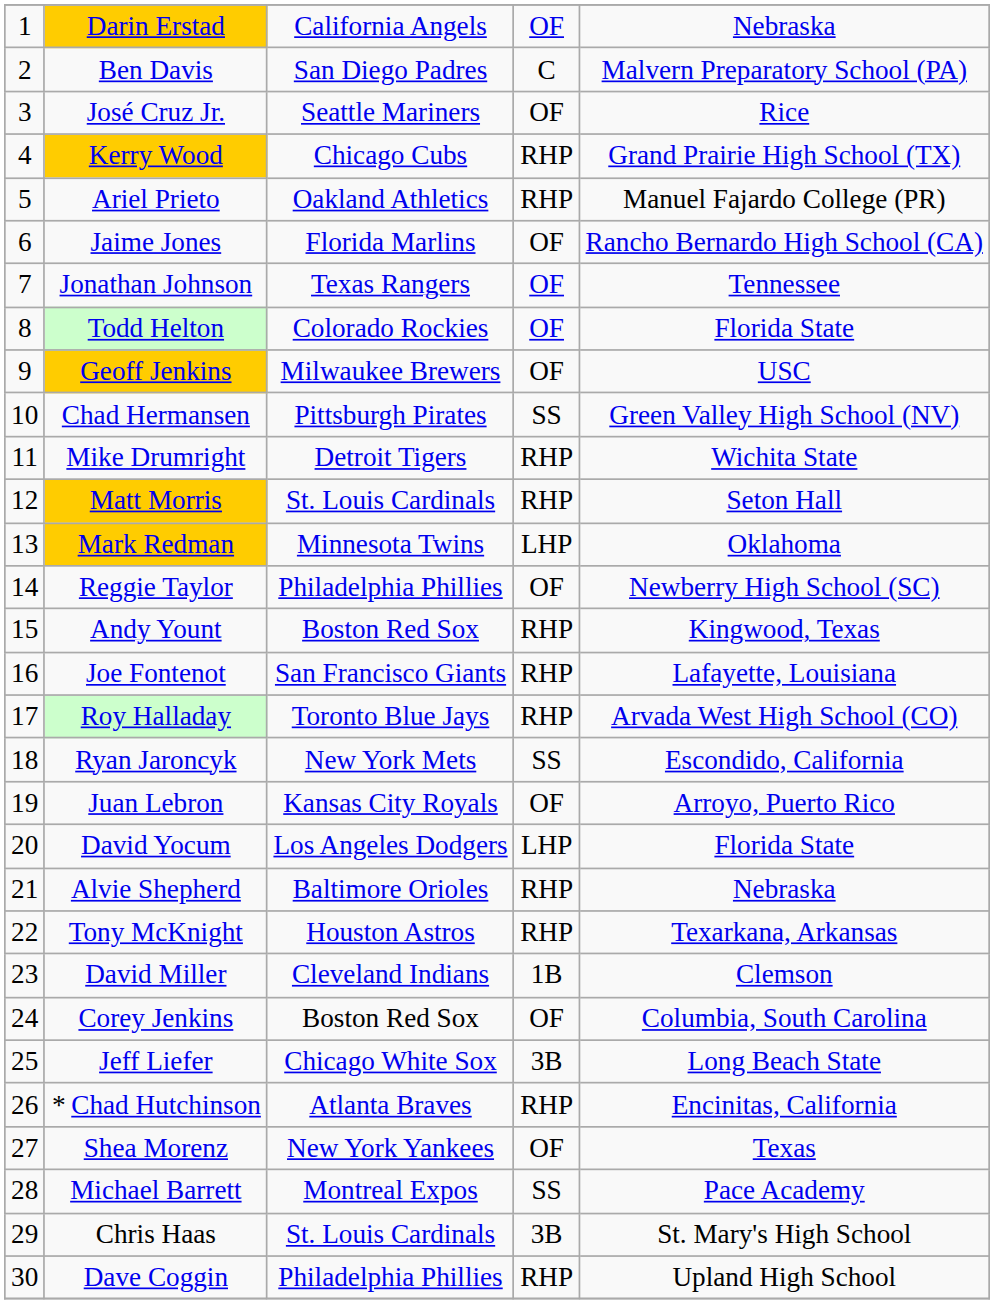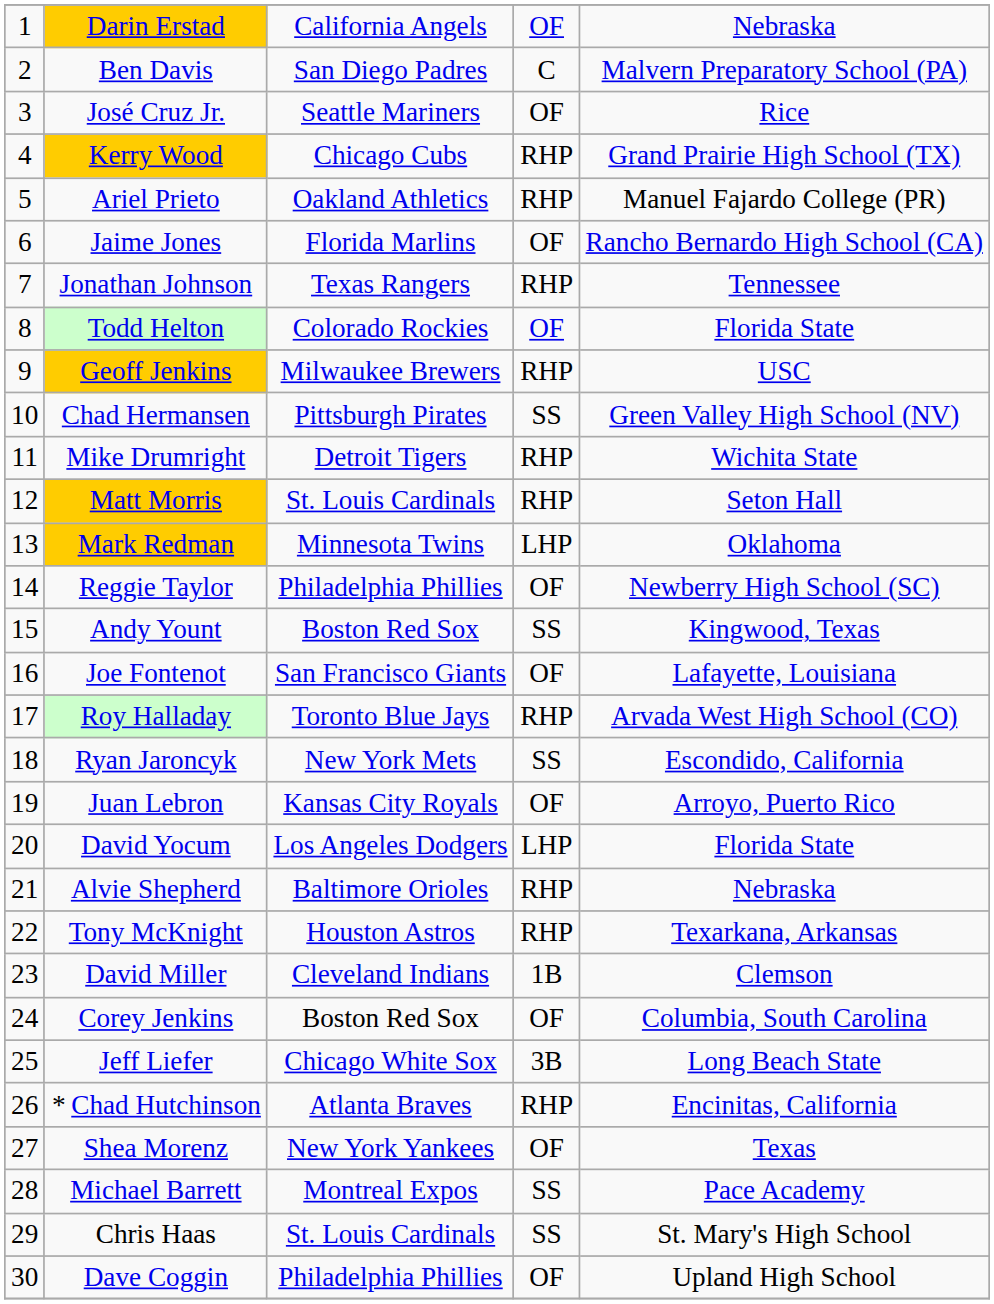Jonathan Johnson | column 4: OF -> RHP
Geoff Jenkins | column 4: OF -> RHP
Andy Yount | column 4: RHP -> SS
Joe Fontenot | column 4: RHP -> OF
Chris Haas | column 4: 3B -> SS
Dave Coggin | column 4: RHP -> OF
